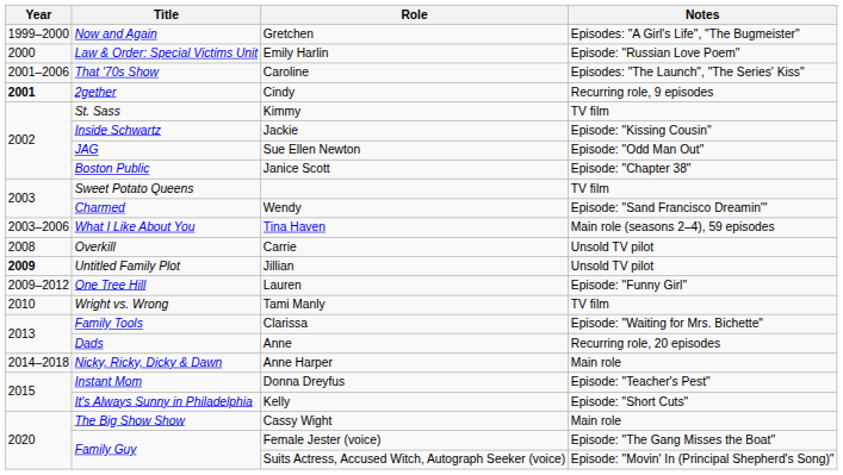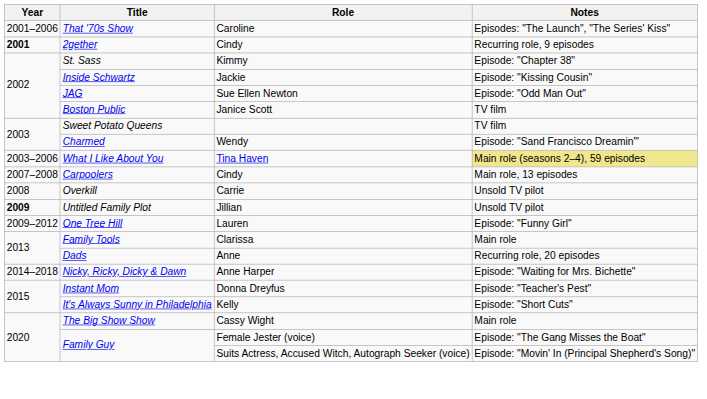- row: 1999–2000 | Now and Again | Gretchen | Episodes: "A Girl's Life", "The Bugmeister"
- row: 2000 | Law & Order: Special Victims Unit | Emily Harlin | Episode: "Russian Love Poem"
St. Sass | Notes: TV film -> Episode: "Chapter 38"
Boston Public | Notes: Episode: "Chapter 38" -> TV film
What I Like About You | Notes: no background -> khaki background
+ row: 2007–2008 | Carpoolers | Cindy | Main role, 13 episodes
- row: 2010 | Wright vs. Wrong | Tami Manly | TV film
Family Tools | Notes: Episode: "Waiting for Mrs. Bichette" -> Main role
Nicky, Ricky, Dicky & Dawn | Notes: Main role -> Episode: "Waiting for Mrs. Bichette"
